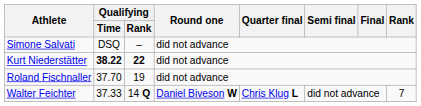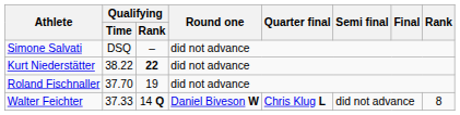Kurt Niederstätter | Qualifying / Time: bold -> normal
Walter Feichter | Rank: 7 -> 8
